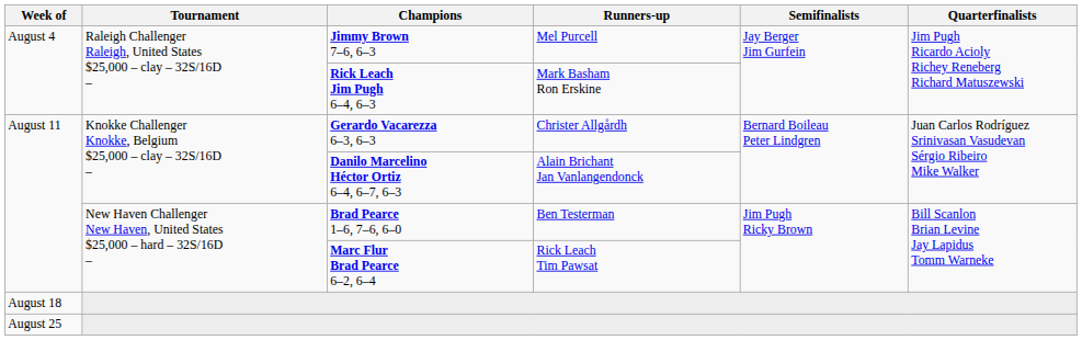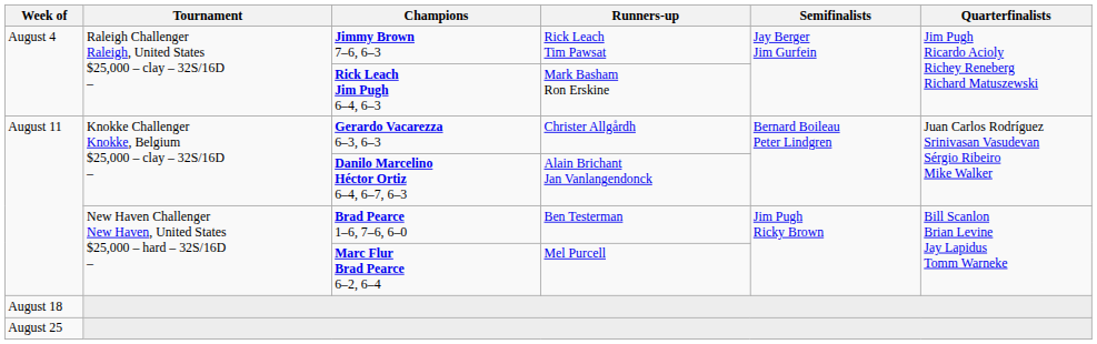Jimmy Brown 7–6, 6–3 | Runners-up: Mel Purcell -> Rick Leach Tim Pawsat
Marc Flur Brad Pearce 6–2, 6–4 | Runners-up: Rick Leach Tim Pawsat -> Mel Purcell
